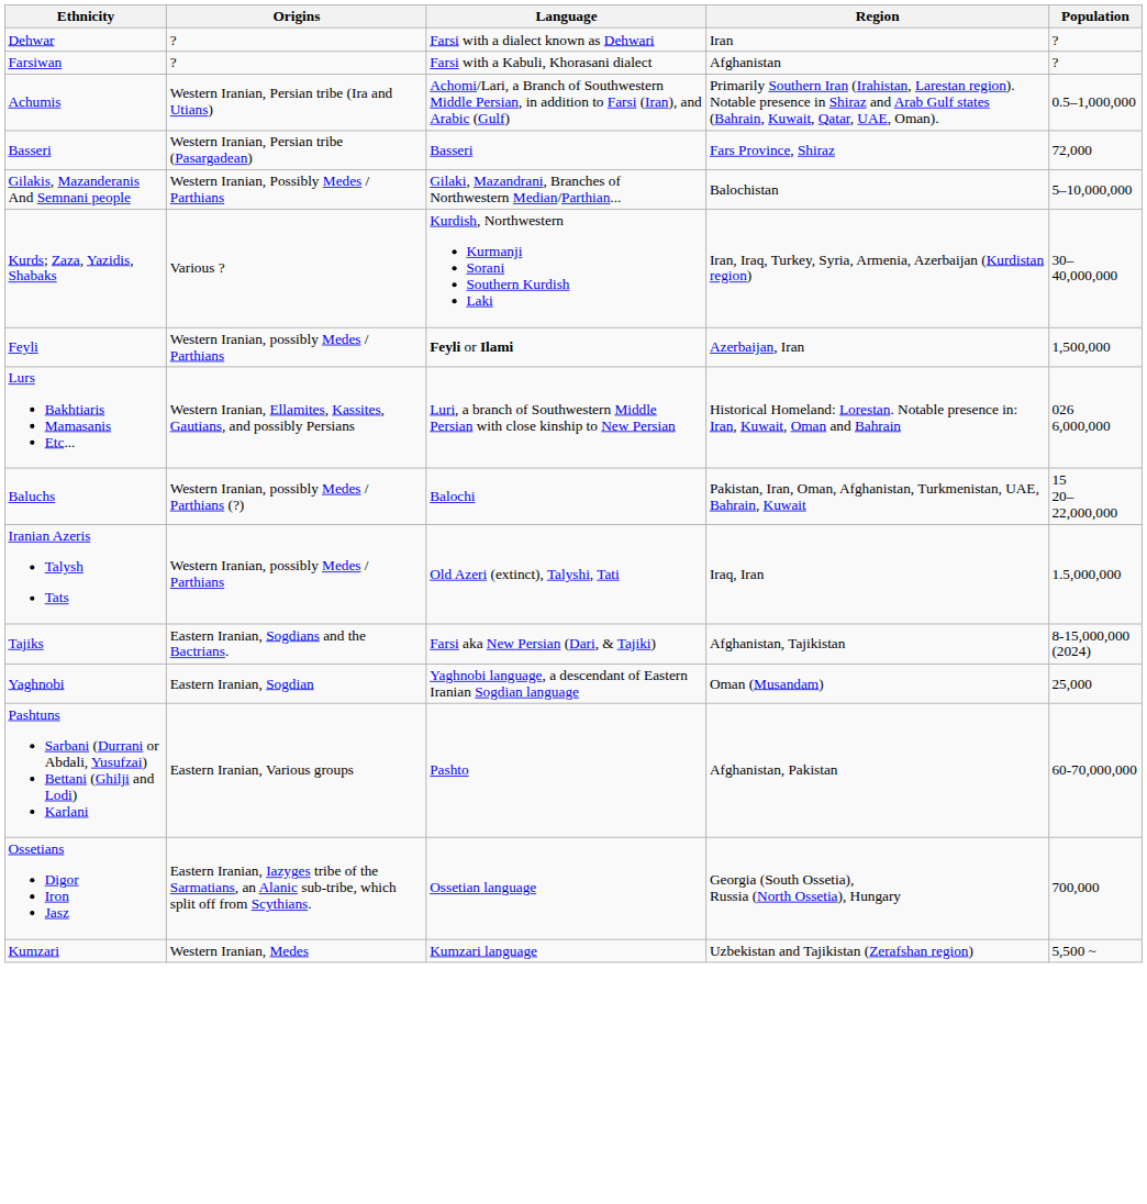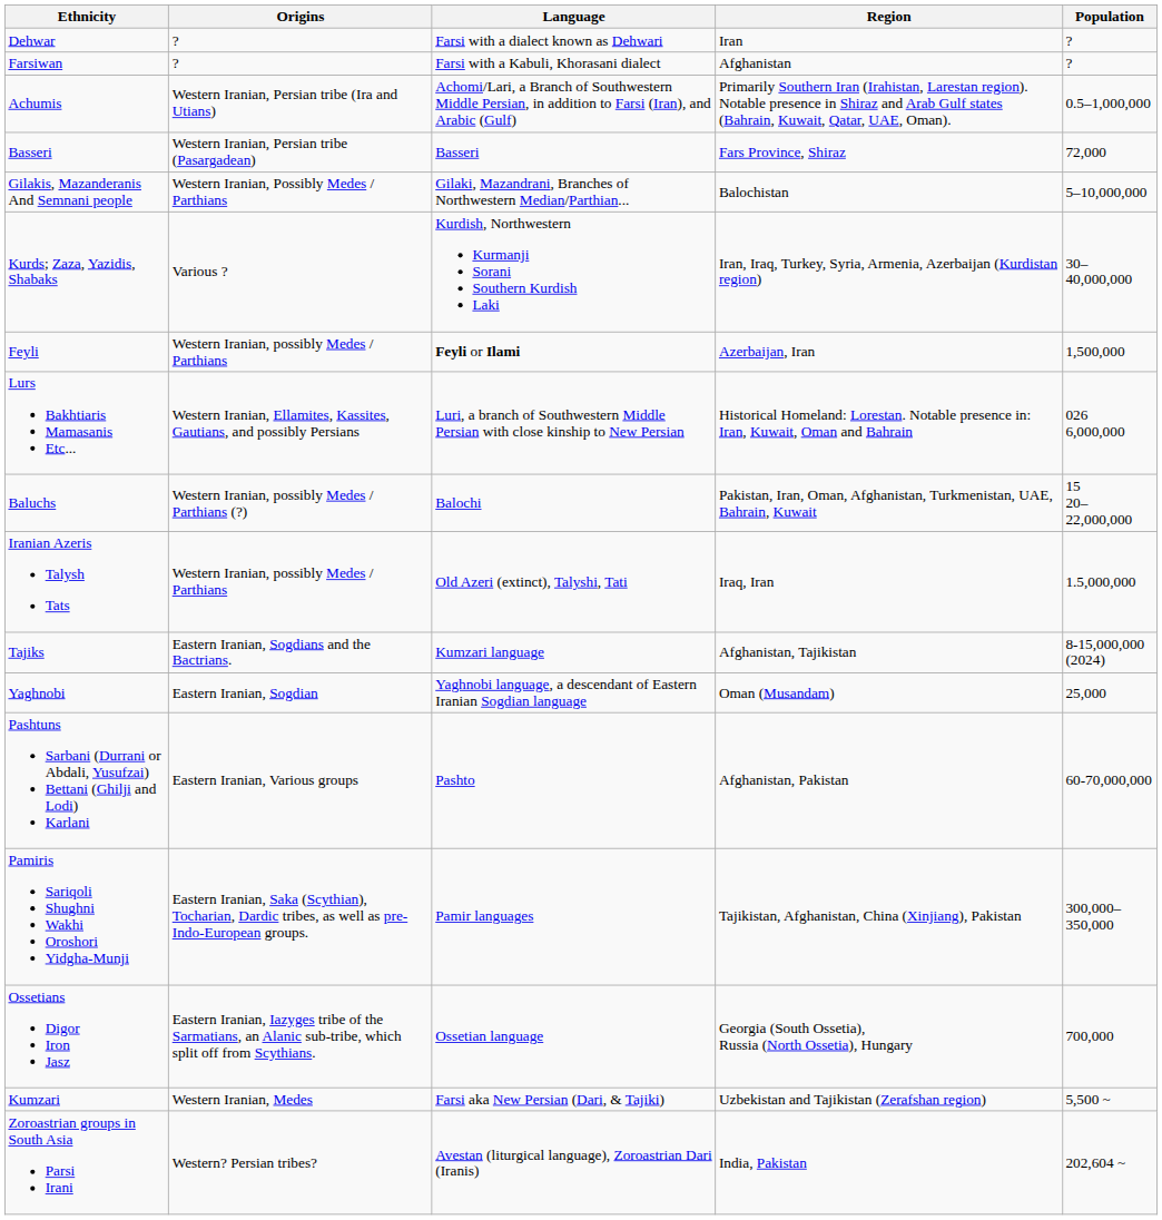Tajiks | Language: Farsi aka New Persian (Dari, & Tajiki) -> Kumzari language
+ row: Pamiris Sariqoli Shughni Wakhi Oroshori Yidgha-Munji | Eastern Iranian, Saka (Scythian), Tocharian, Dardic tribes, as well as pre-Indo-European groups. | Pamir languages | Tajikistan, Afghanistan, China (Xinjiang), Pakistan | 300,000–350,000
Kumzari | Language: Kumzari language -> Farsi aka New Persian (Dari, & Tajiki)
+ row: Zoroastrian groups in South Asia Parsi Irani | Western? Persian tribes? | Avestan (liturgical language), Zoroastrian Dari (Iranis) | India, Pakistan | 202,604 ~
